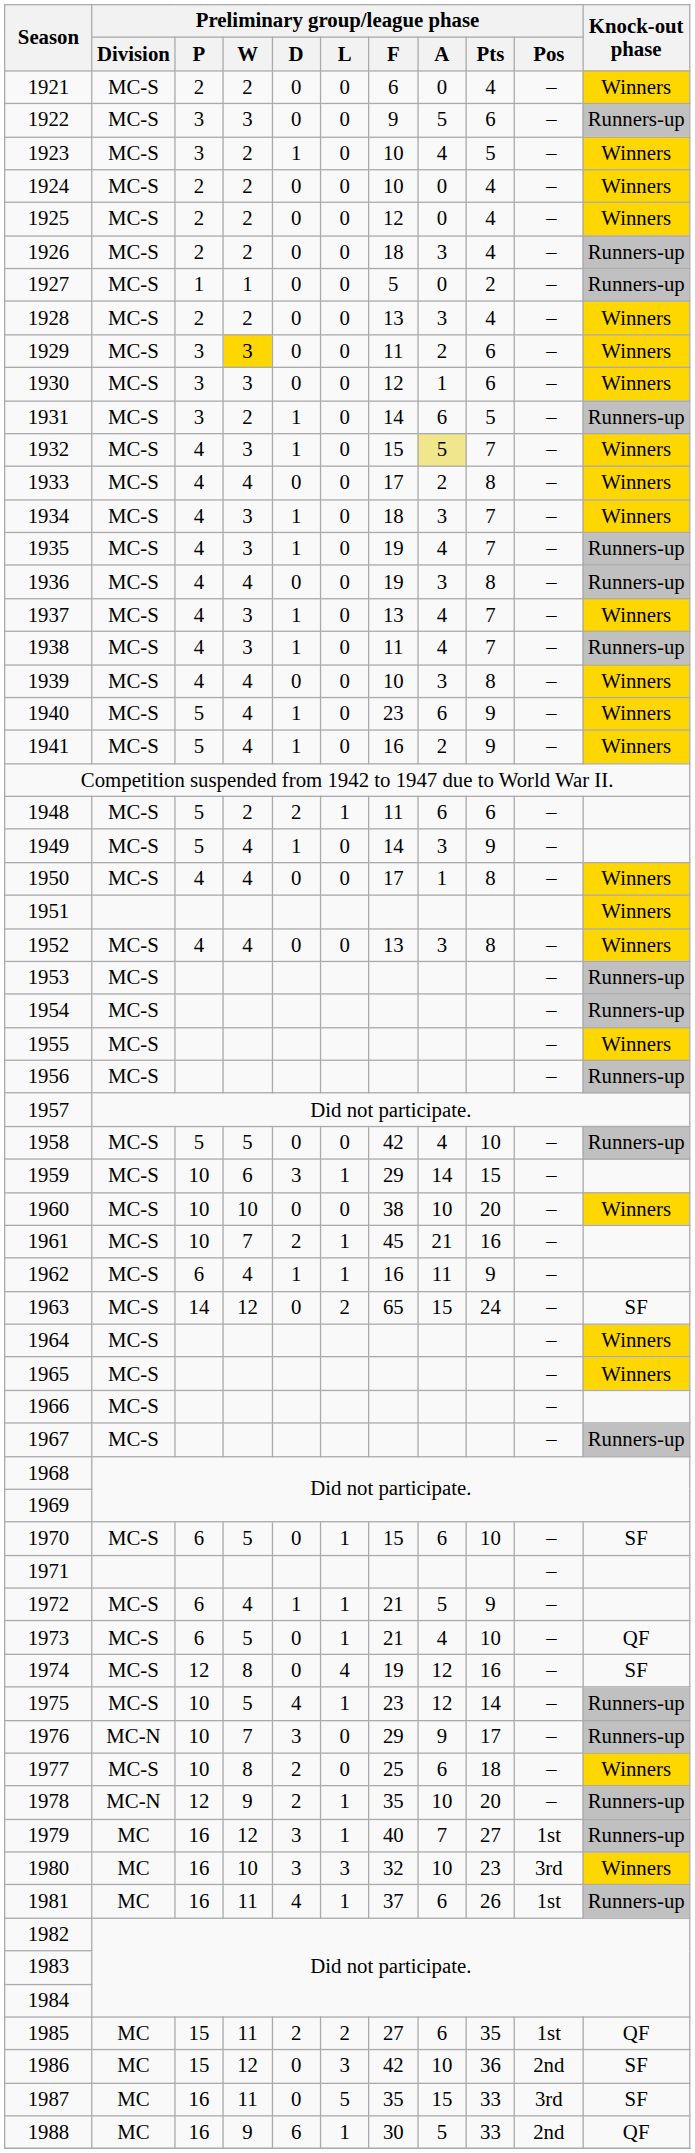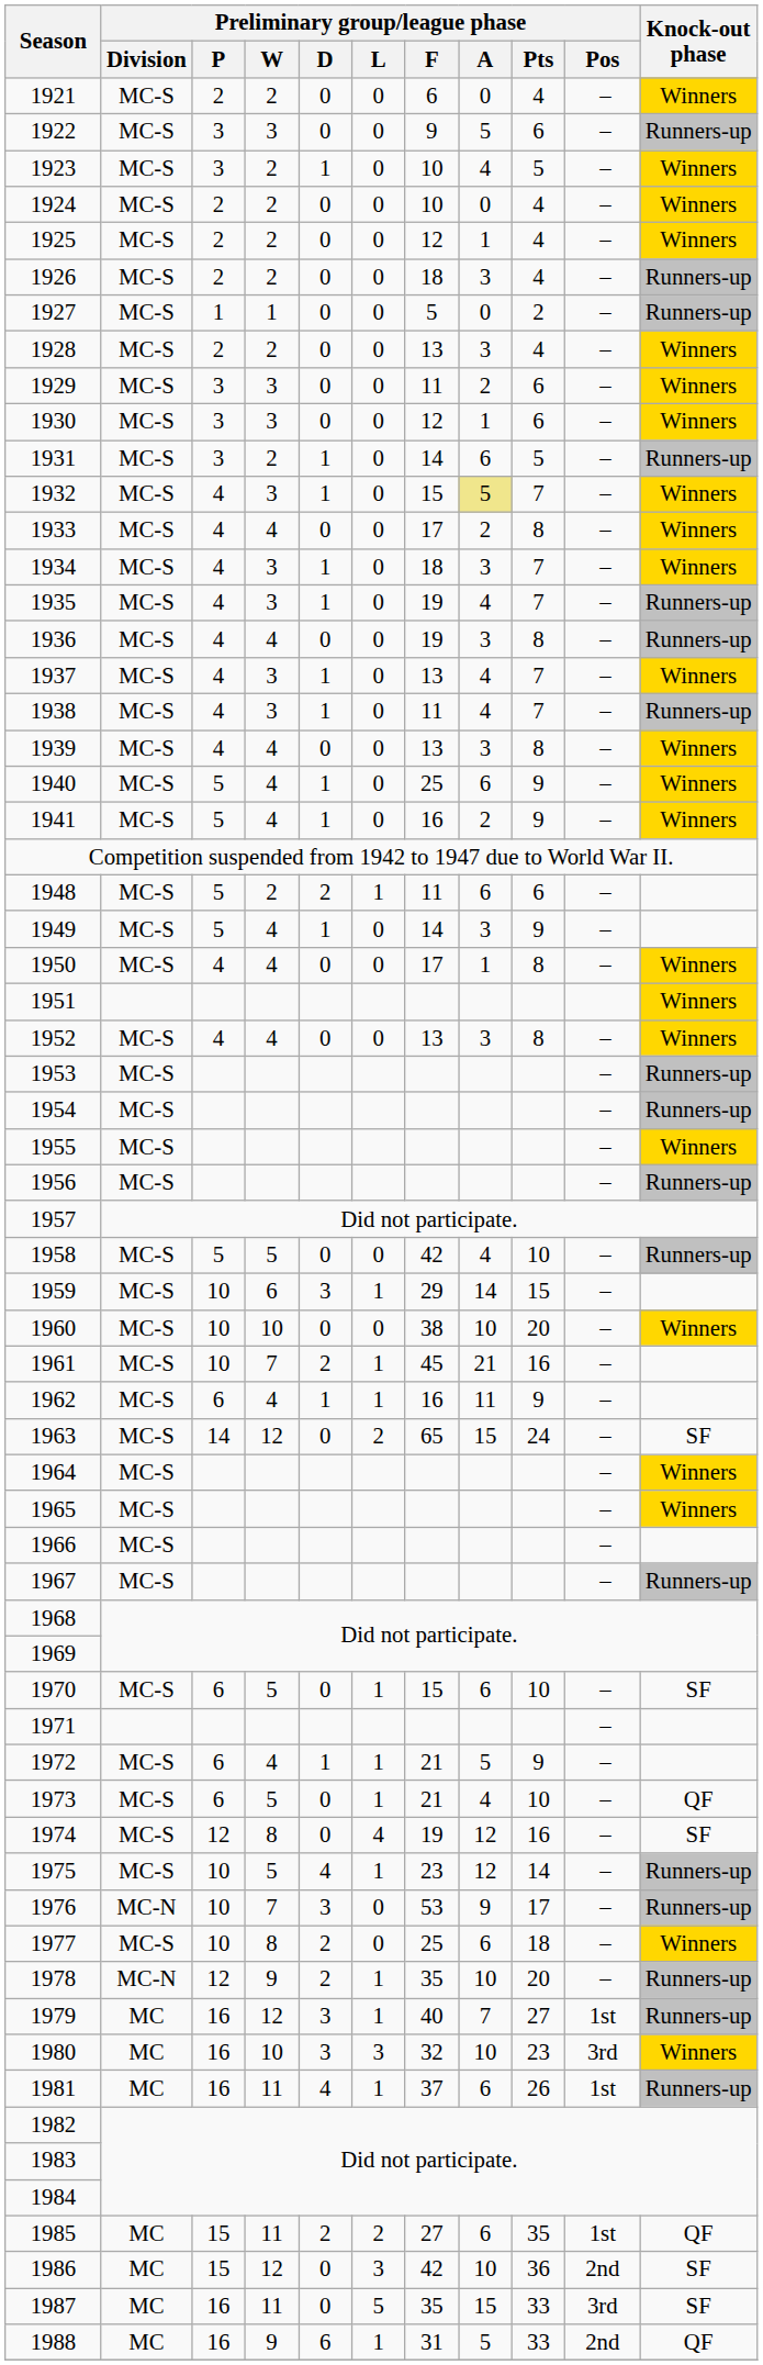1925 | Preliminary group/league phase / A: 0 -> 1
1929 | Preliminary group/league phase / W: gold background -> no background
1939 | Preliminary group/league phase / F: 10 -> 13
1940 | Preliminary group/league phase / F: 23 -> 25
1976 | Preliminary group/league phase / F: 29 -> 53
1988 | Preliminary group/league phase / F: 30 -> 31
